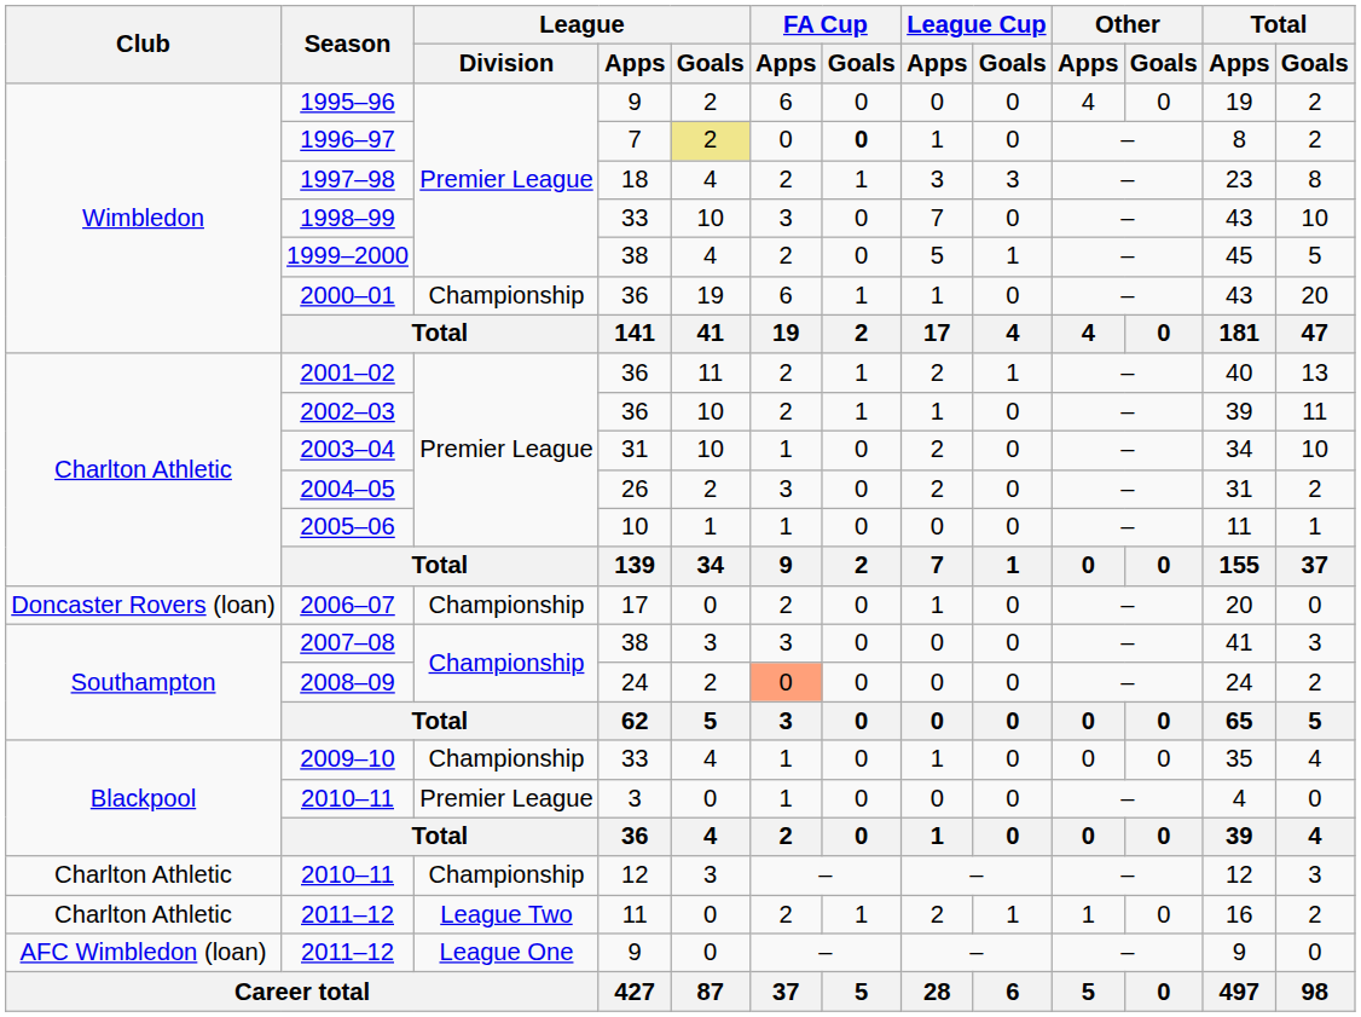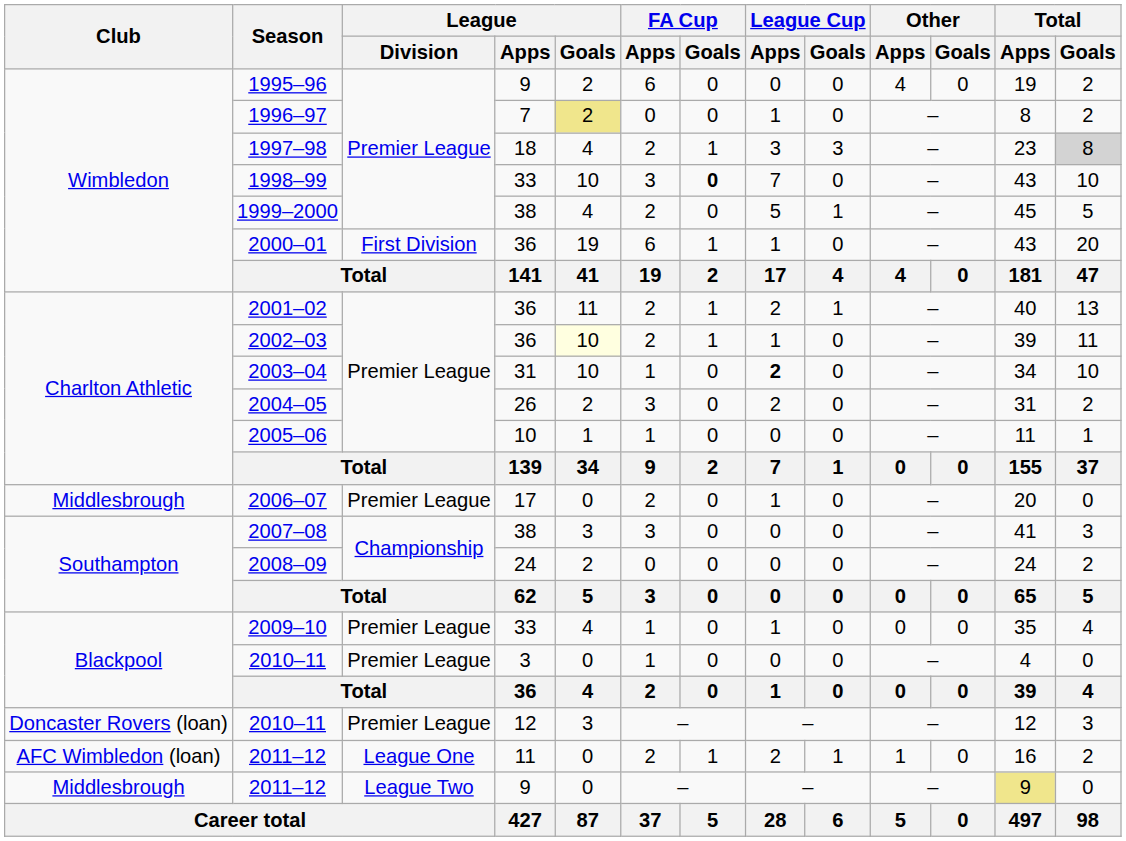1996–97 | FA Cup / Goals: bold -> normal
1997–98 | Total / Goals: no background -> lightgrey background
1998–99 | FA Cup / Goals: normal -> bold
2000–01 | League / Division: Championship -> First Division
2002–03 | League / Goals: no background -> lightyellow background
2003–04 | League Cup / Apps: normal -> bold
2006–07 | Club: Doncaster Rovers (loan) -> Middlesbrough
2006–07 | League / Division: Championship -> Premier League
2008–09 | FA Cup / Apps: lightsalmon background -> no background
2009–10 | League / Division: Championship -> Premier League
2010–11 / 12 | Club: Charlton Athletic -> Doncaster Rovers (loan)
2010–11 / 12 | League / Division: Championship -> Premier League
2011–12 / 11 | Club: Charlton Athletic -> AFC Wimbledon (loan)
2011–12 / 11 | League / Division: League Two -> League One
2011–12 / 9 | Club: AFC Wimbledon (loan) -> Middlesbrough
2011–12 / 9 | League / Division: League One -> League Two
2011–12 / 9 | Total / Apps: no background -> khaki background
